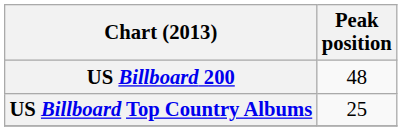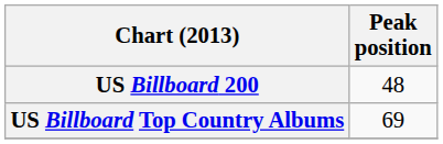US Billboard Top Country Albums | Peak position: 25 -> 69
